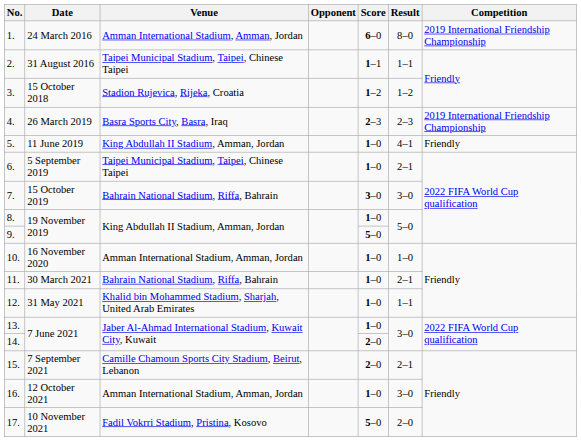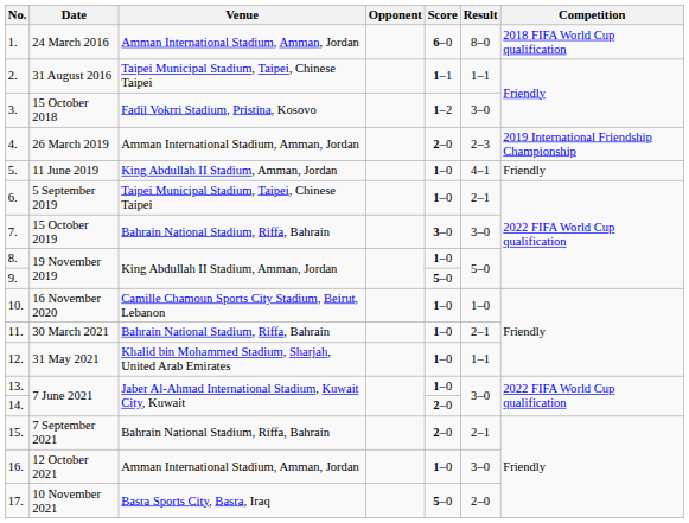1. | Competition: 2019 International Friendship Championship -> 2018 FIFA World Cup qualification
3. | Venue: Stadion Rujevica, Rijeka, Croatia -> Fadil Vokrri Stadium, Pristina, Kosovo
3. | Result: 1–2 -> 3–0
4. | Venue: Basra Sports City, Basra, Iraq -> Amman International Stadium, Amman, Jordan
4. | Score: 2–3 -> 2–0
10. | Venue: Amman International Stadium, Amman, Jordan -> Camille Chamoun Sports City Stadium, Beirut, Lebanon
15. | Venue: Camille Chamoun Sports City Stadium, Beirut, Lebanon -> Bahrain National Stadium, Riffa, Bahrain
17. | Venue: Fadil Vokrri Stadium, Pristina, Kosovo -> Basra Sports City, Basra, Iraq
